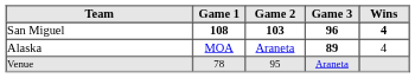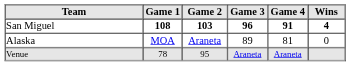+ column: Game 4 | 91 | 81 | Araneta
Alaska | Game 3: bold -> normal
Alaska | Wins: 4 -> 0
